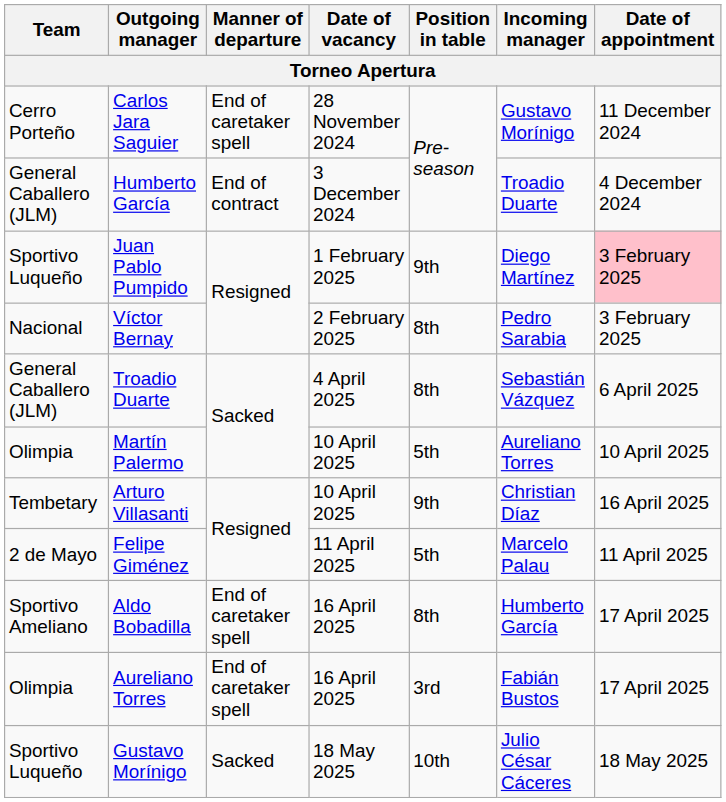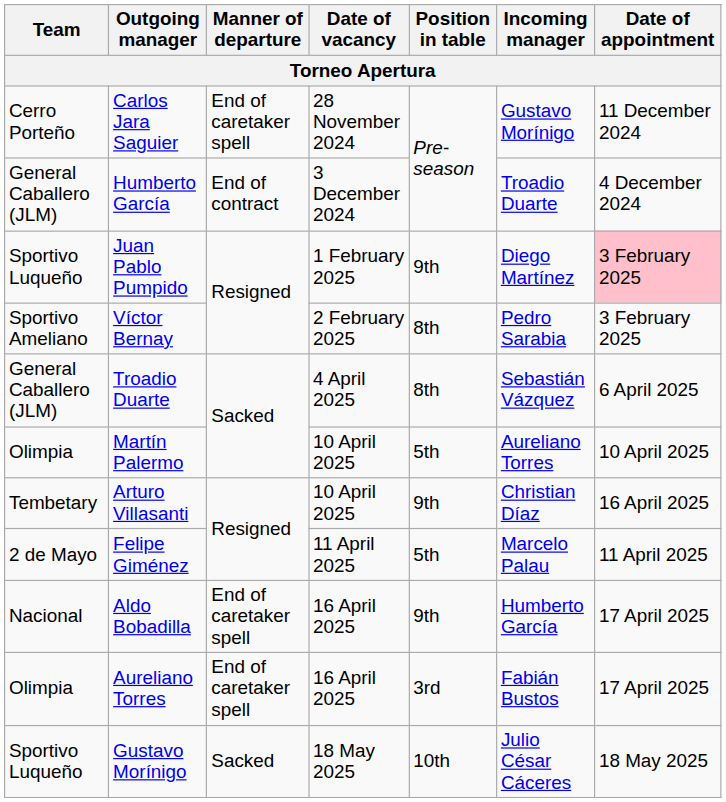Víctor Bernay | Team: Nacional -> Sportivo Ameliano
Aldo Bobadilla | Team: Sportivo Ameliano -> Nacional
Aldo Bobadilla | Position in table: 8th -> 9th
